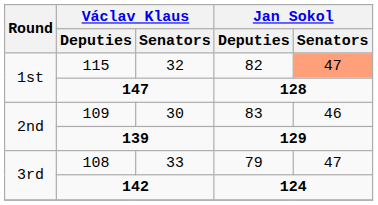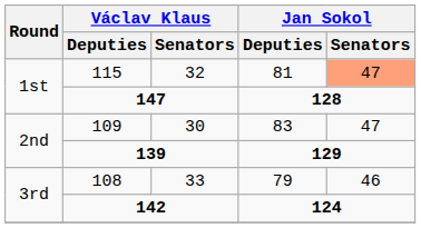32 | Jan Sokol / Deputies: 82 -> 81
30 | Jan Sokol / Senators: 46 -> 47
33 | Jan Sokol / Senators: 47 -> 46
